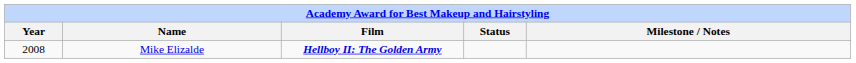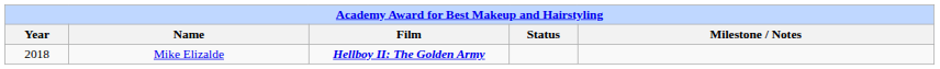Mike Elizalde | Year: 2008 -> 2018
